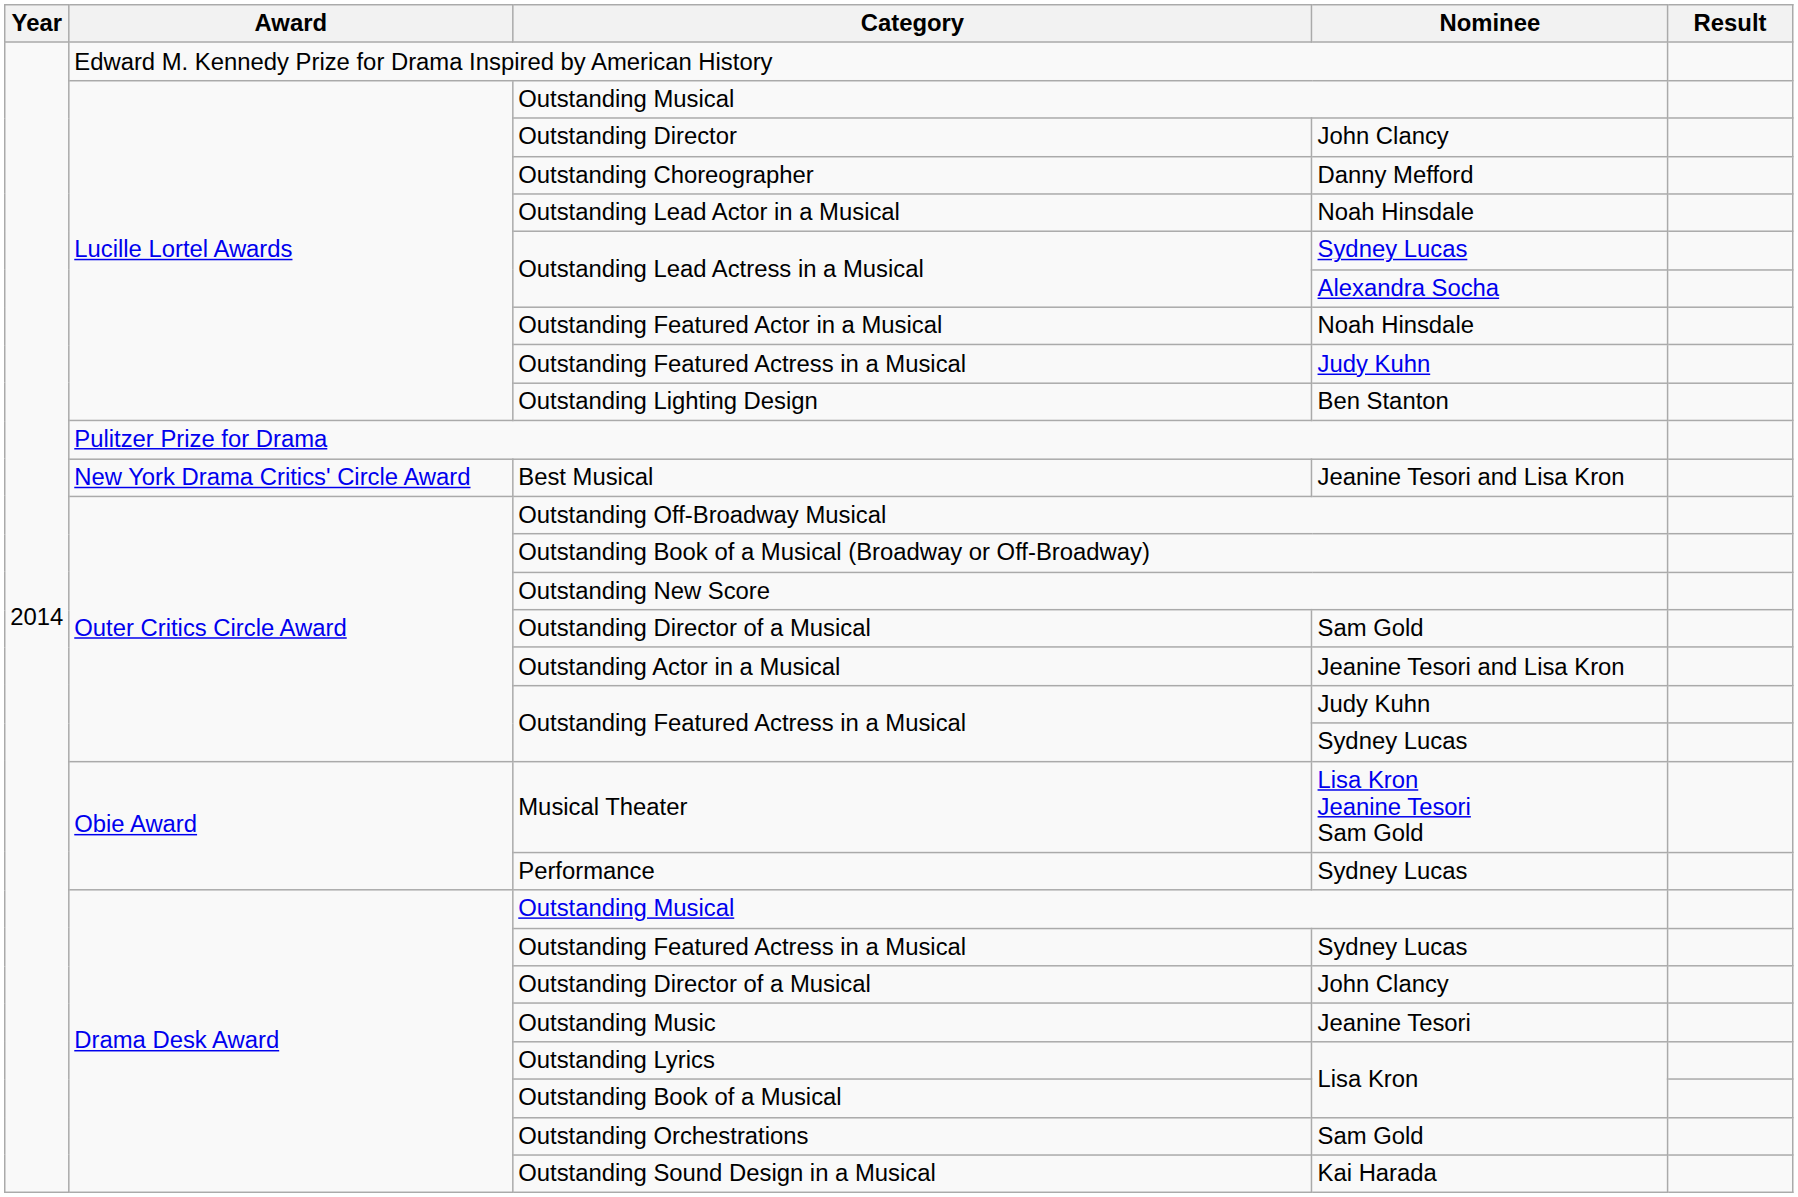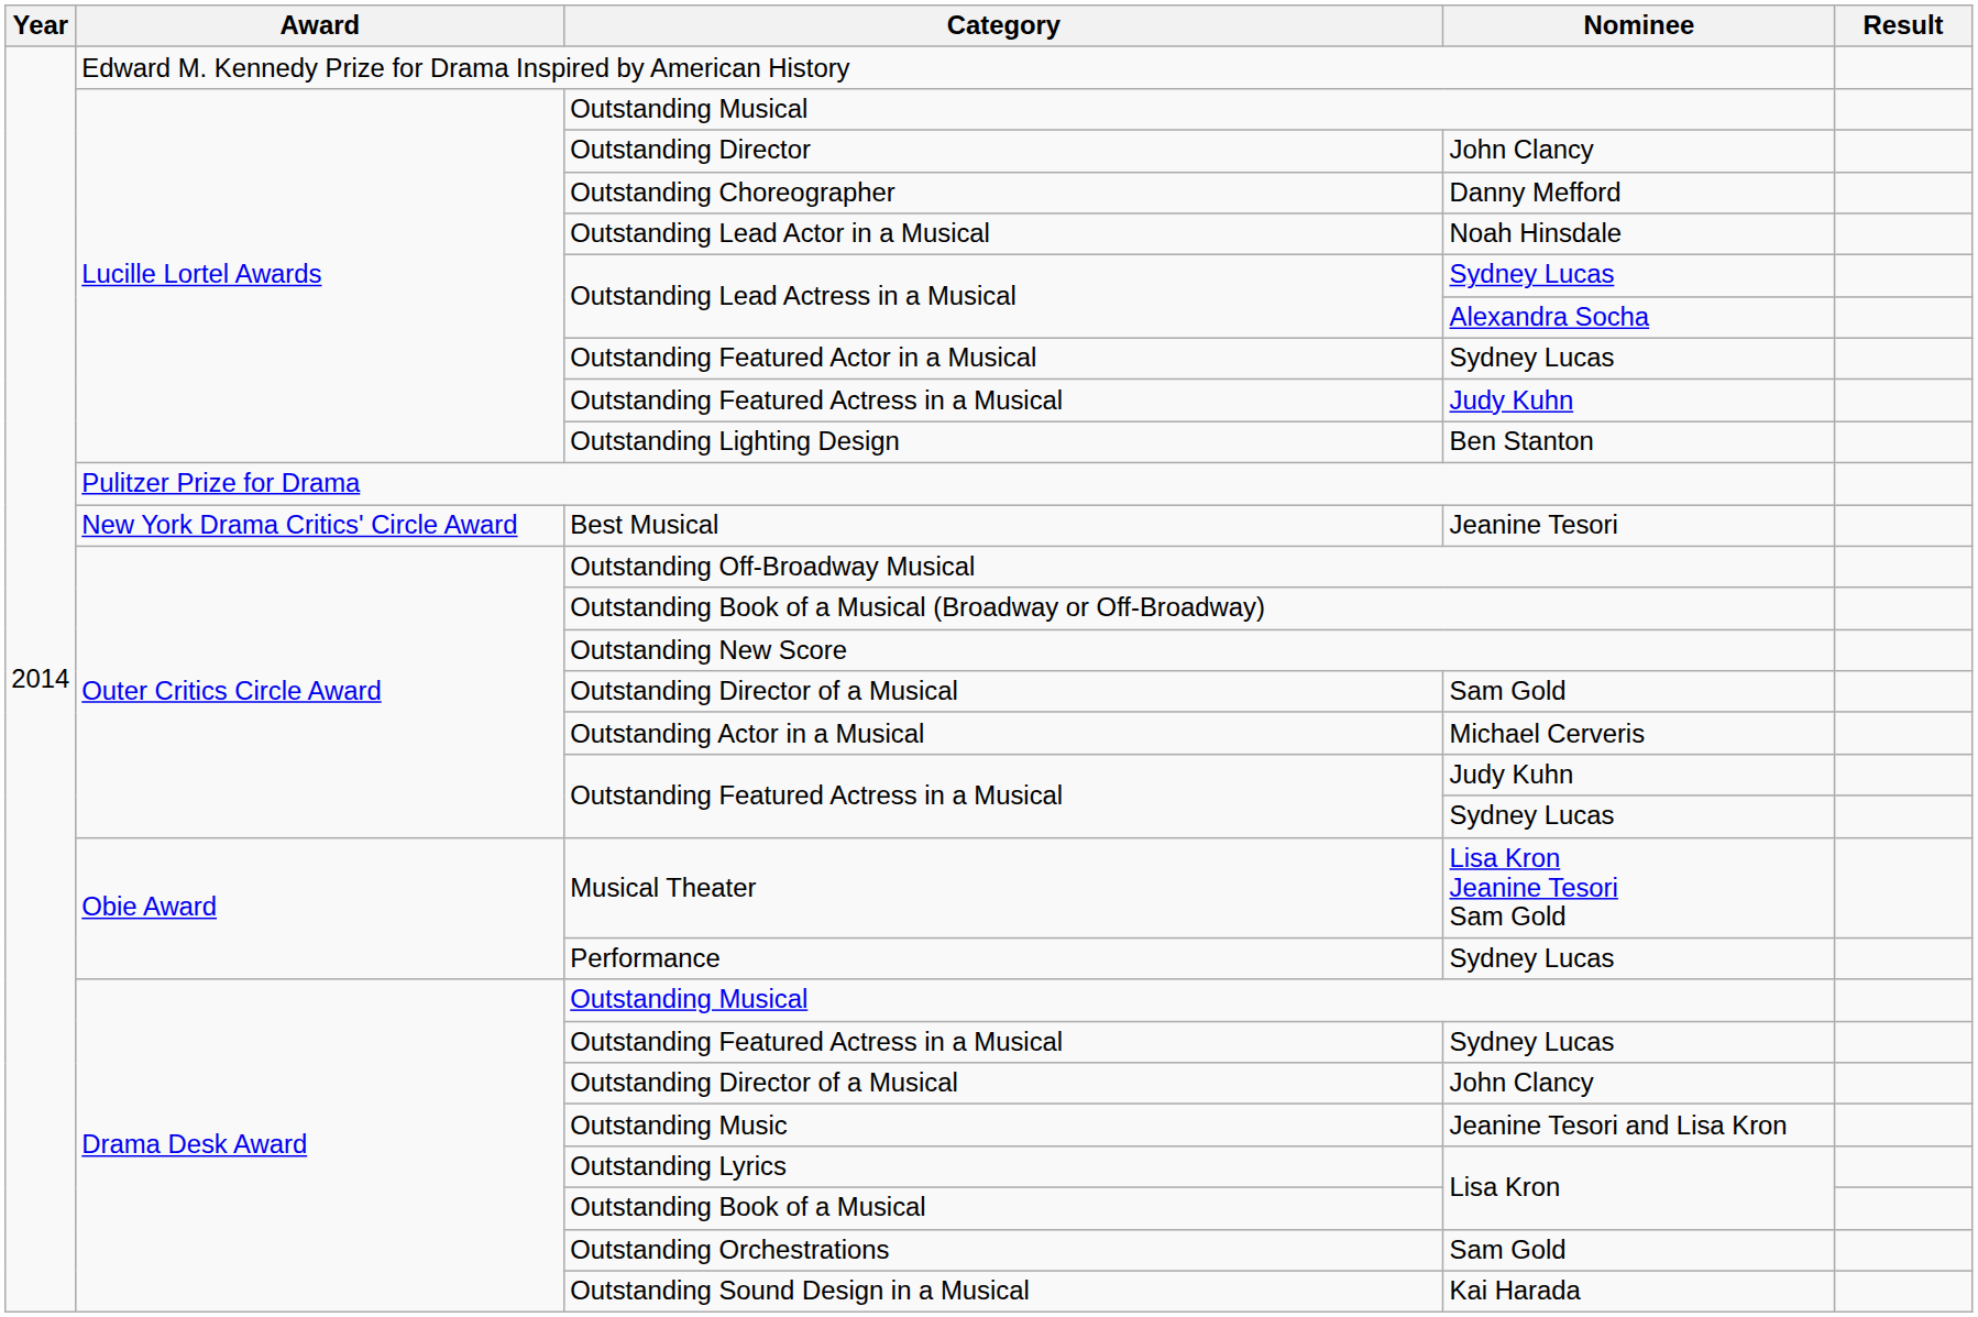Outstanding Featured Actor in a Musical | Nominee: Noah Hinsdale -> Sydney Lucas
Best Musical | Nominee: Jeanine Tesori and Lisa Kron -> Jeanine Tesori
Outstanding Actor in a Musical | Nominee: Jeanine Tesori and Lisa Kron -> Michael Cerveris
Outstanding Music | Nominee: Jeanine Tesori -> Jeanine Tesori and Lisa Kron
